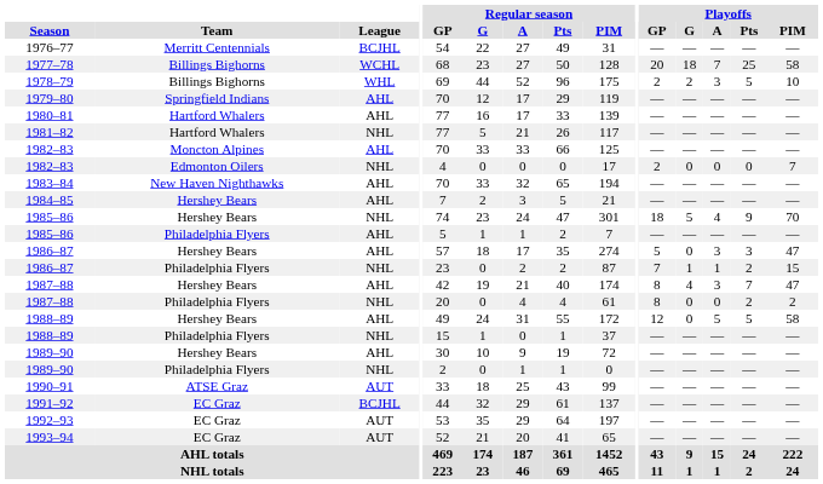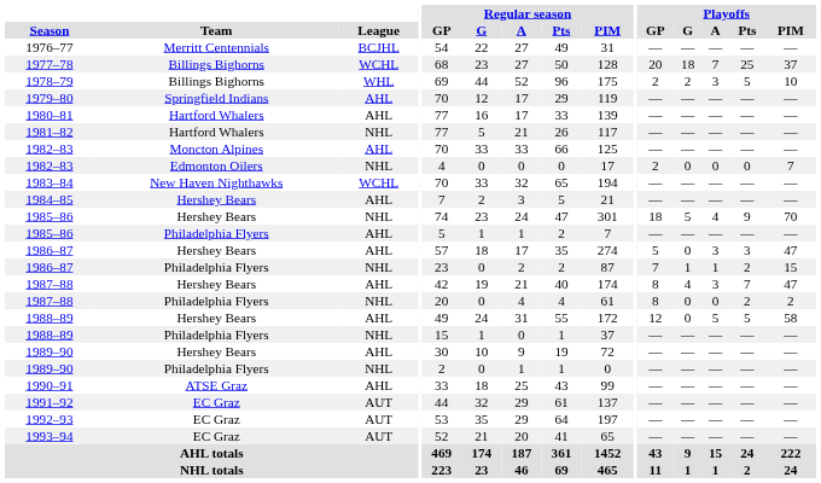1977–78 | Playoffs / PIM: 58 -> 37
1983–84 | League: AHL -> WCHL
1990–91 | League: AUT -> AHL
1991–92 | League: BCJHL -> AUT
